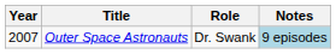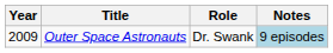Outer Space Astronauts | Year: 2007 -> 2009
